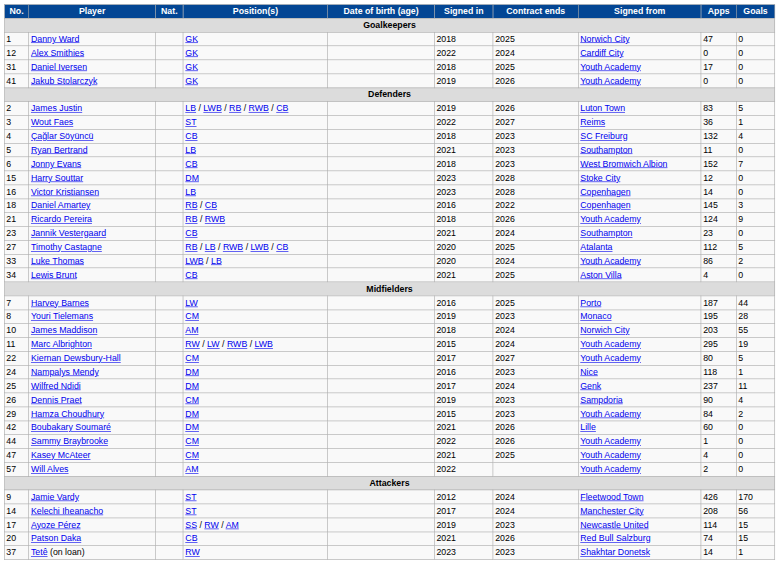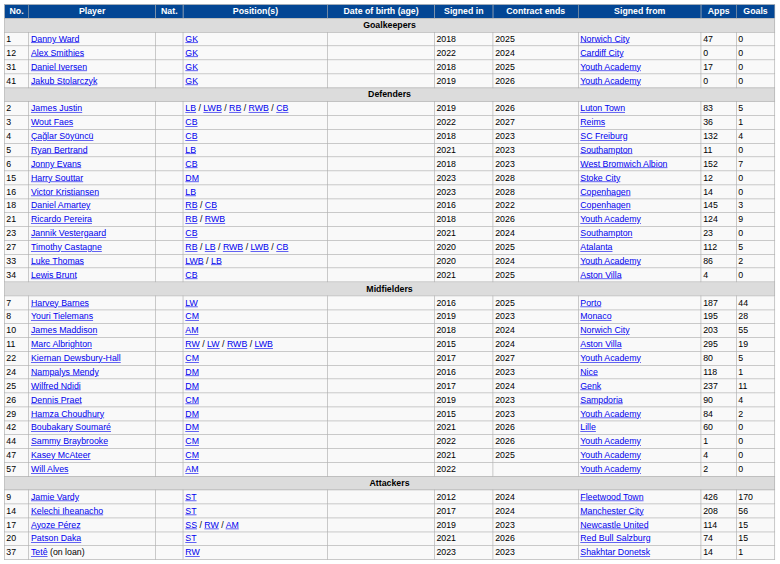Wout Faes | Position(s): ST -> CB
Marc Albrighton | Signed from: Youth Academy -> Aston Villa
Patson Daka | Position(s): CB -> ST
